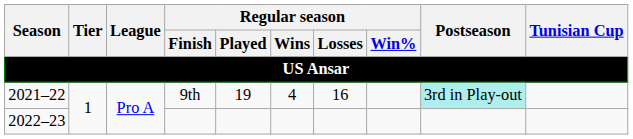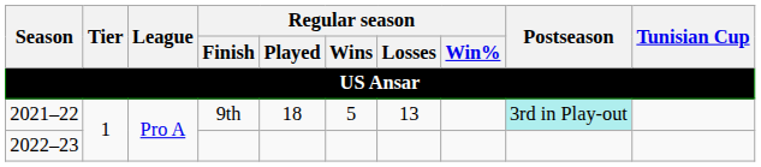9th | Regular season / Played: 19 -> 18
9th | Regular season / Wins: 4 -> 5
9th | Regular season / Losses: 16 -> 13
